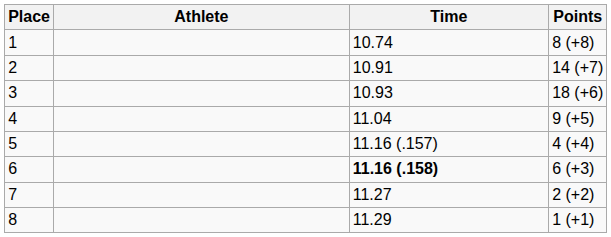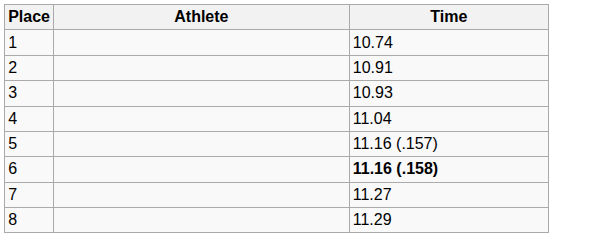- column: Points | 8 (+8) | 14 (+7) | 18 (+6) | 9 (+5) | 4 (+4) | 6 (+3) | 2 (+2) | 1 (+1)
